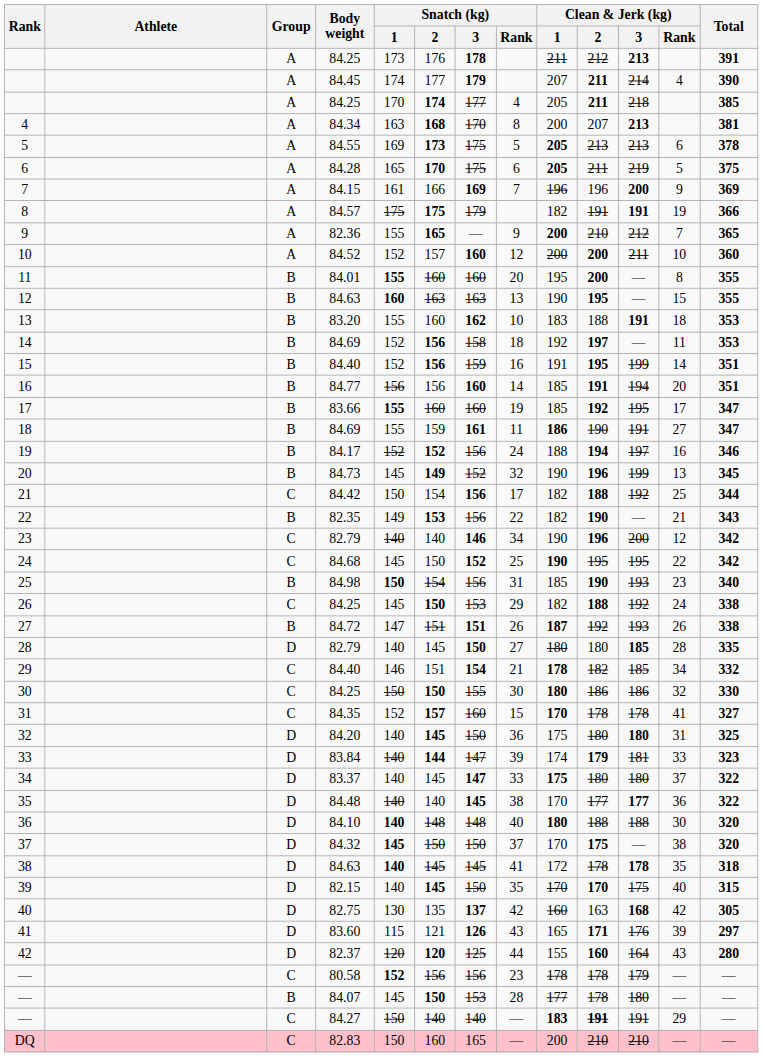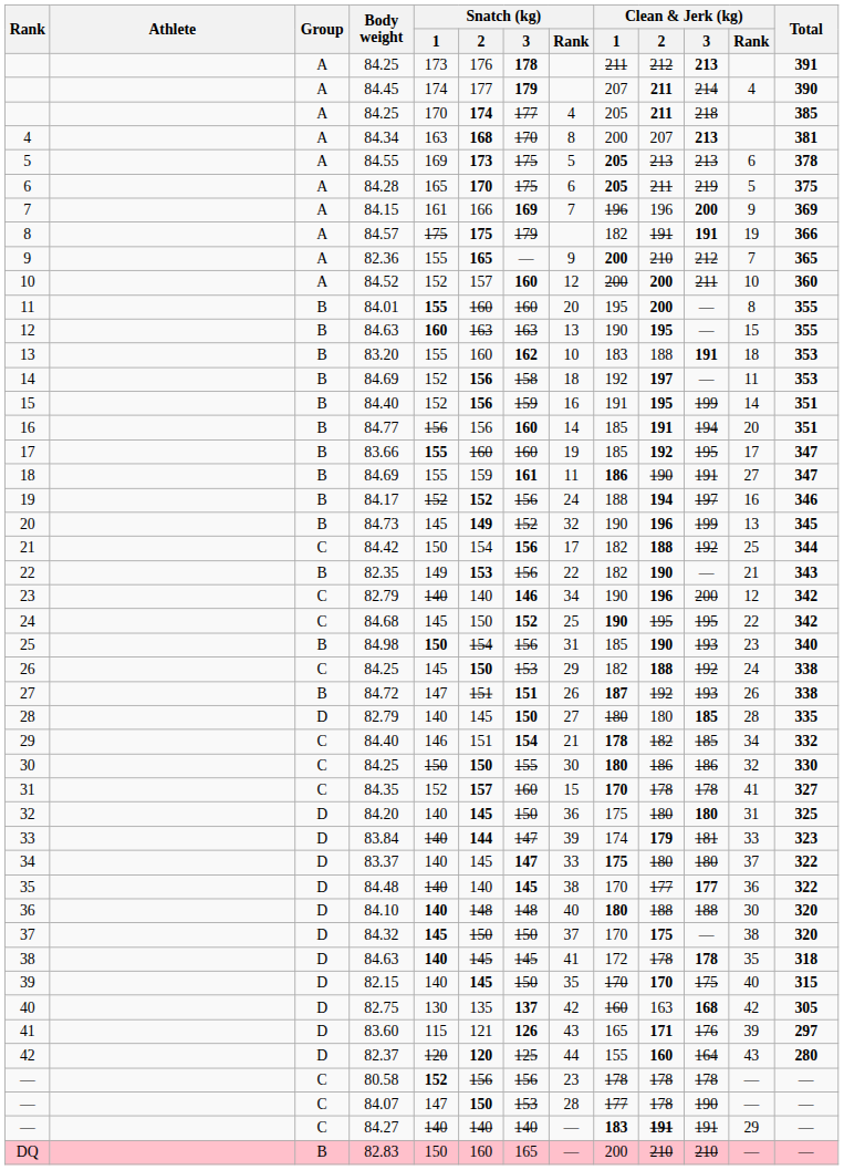— / 80.58 | Clean & Jerk (kg) / 3: 179 -> 178
— / 84.07 | Group: B -> C
— / 84.07 | Snatch (kg) / 1: 145 -> 147
— / 84.07 | Clean & Jerk (kg) / 3: 180 -> 190
— / 84.27 | Snatch (kg) / 1: 150 -> 140
DQ | Group: C -> B
